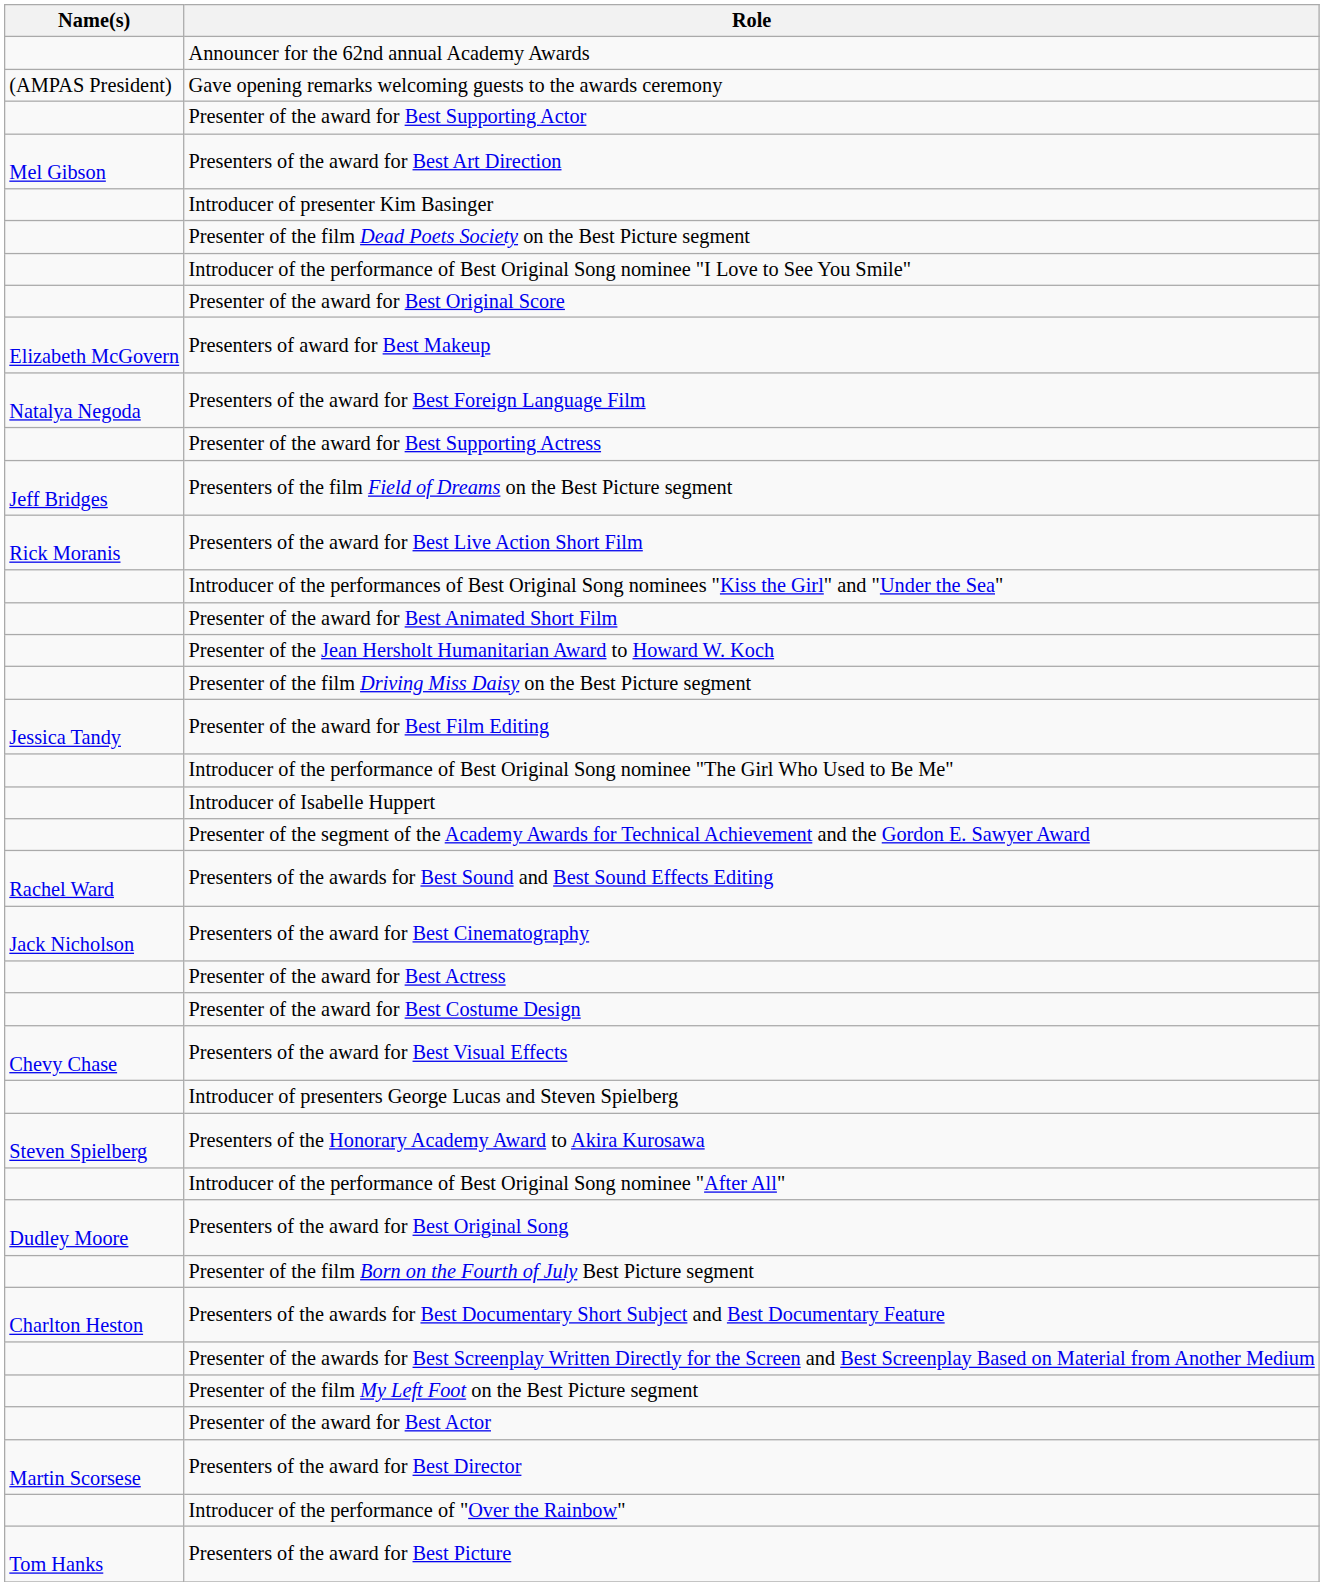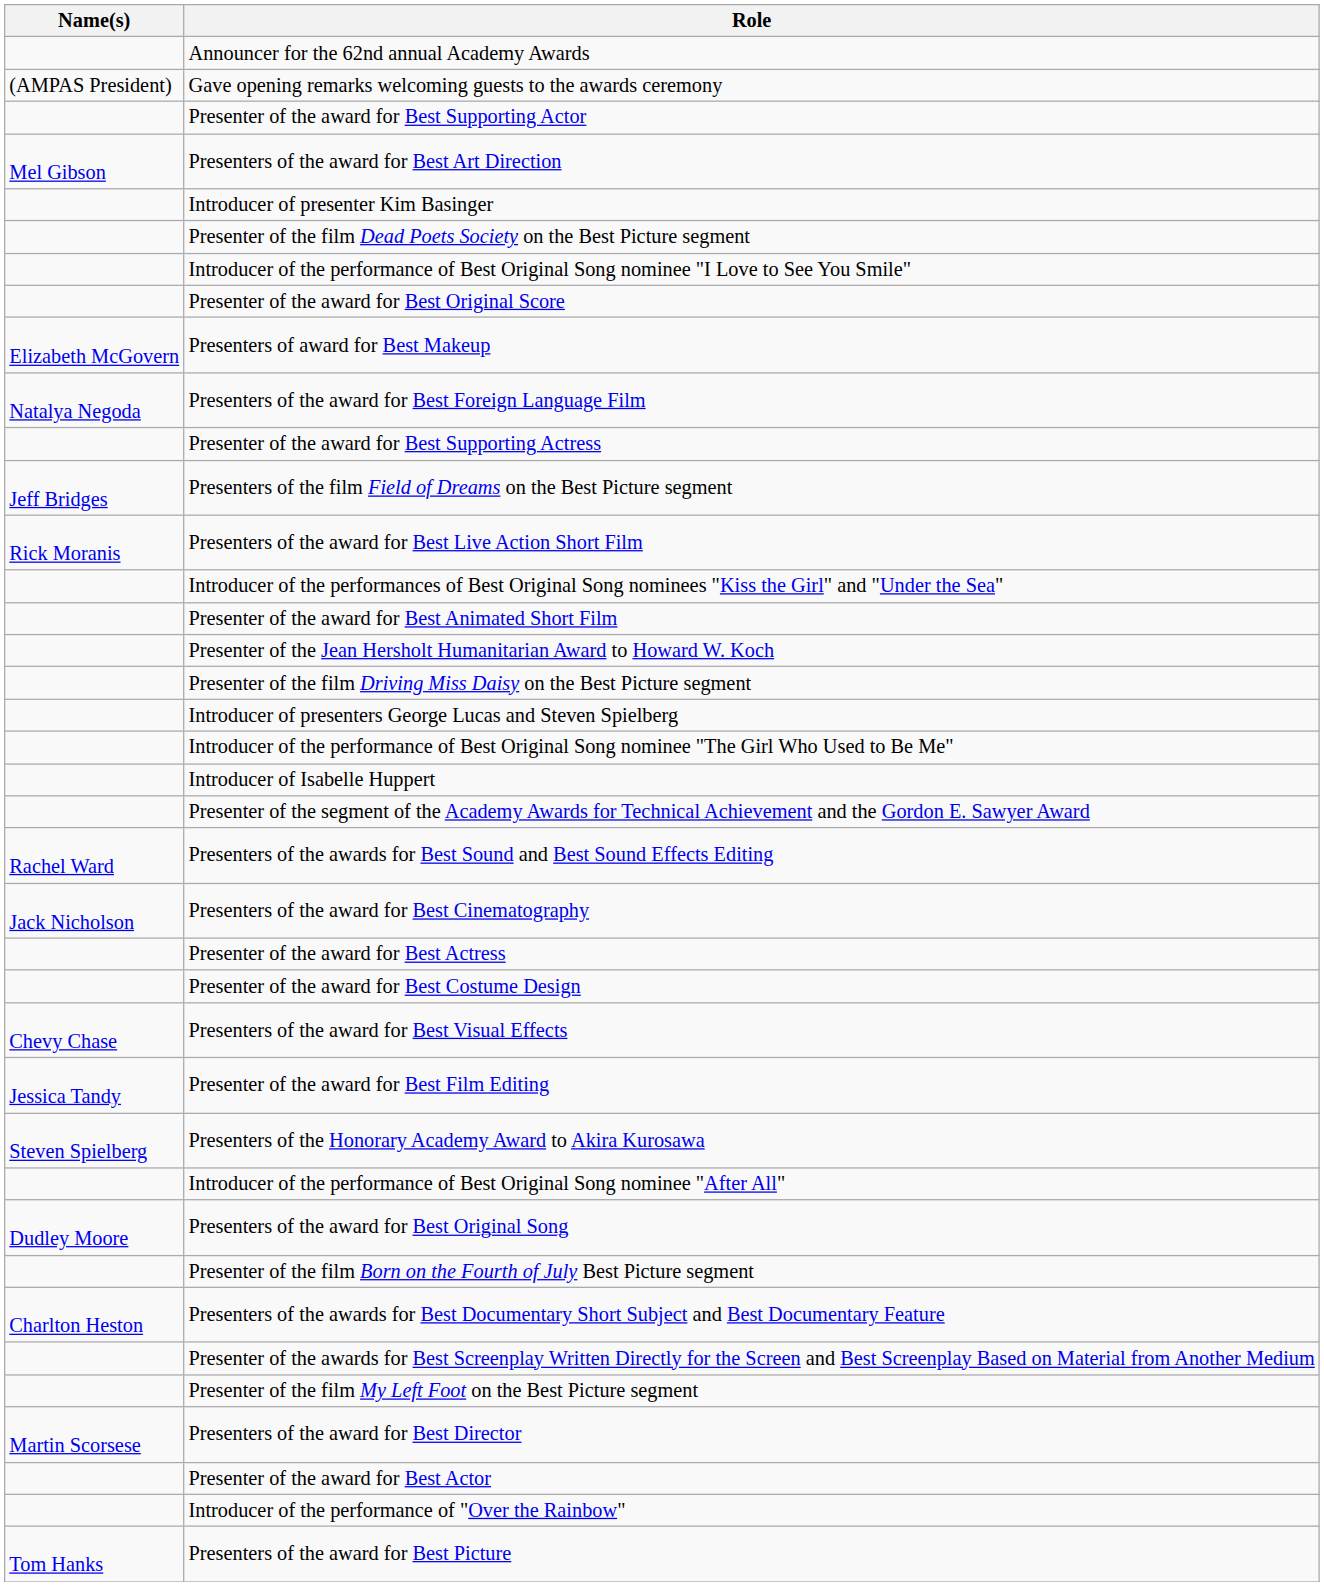rows swapped: Presenter of the award for Best Film Editing <-> Introducer of presenters George Lucas and Steven Spielberg
rows swapped: Presenters of the award for Best Director <-> Presenter of the award for Best Actor
